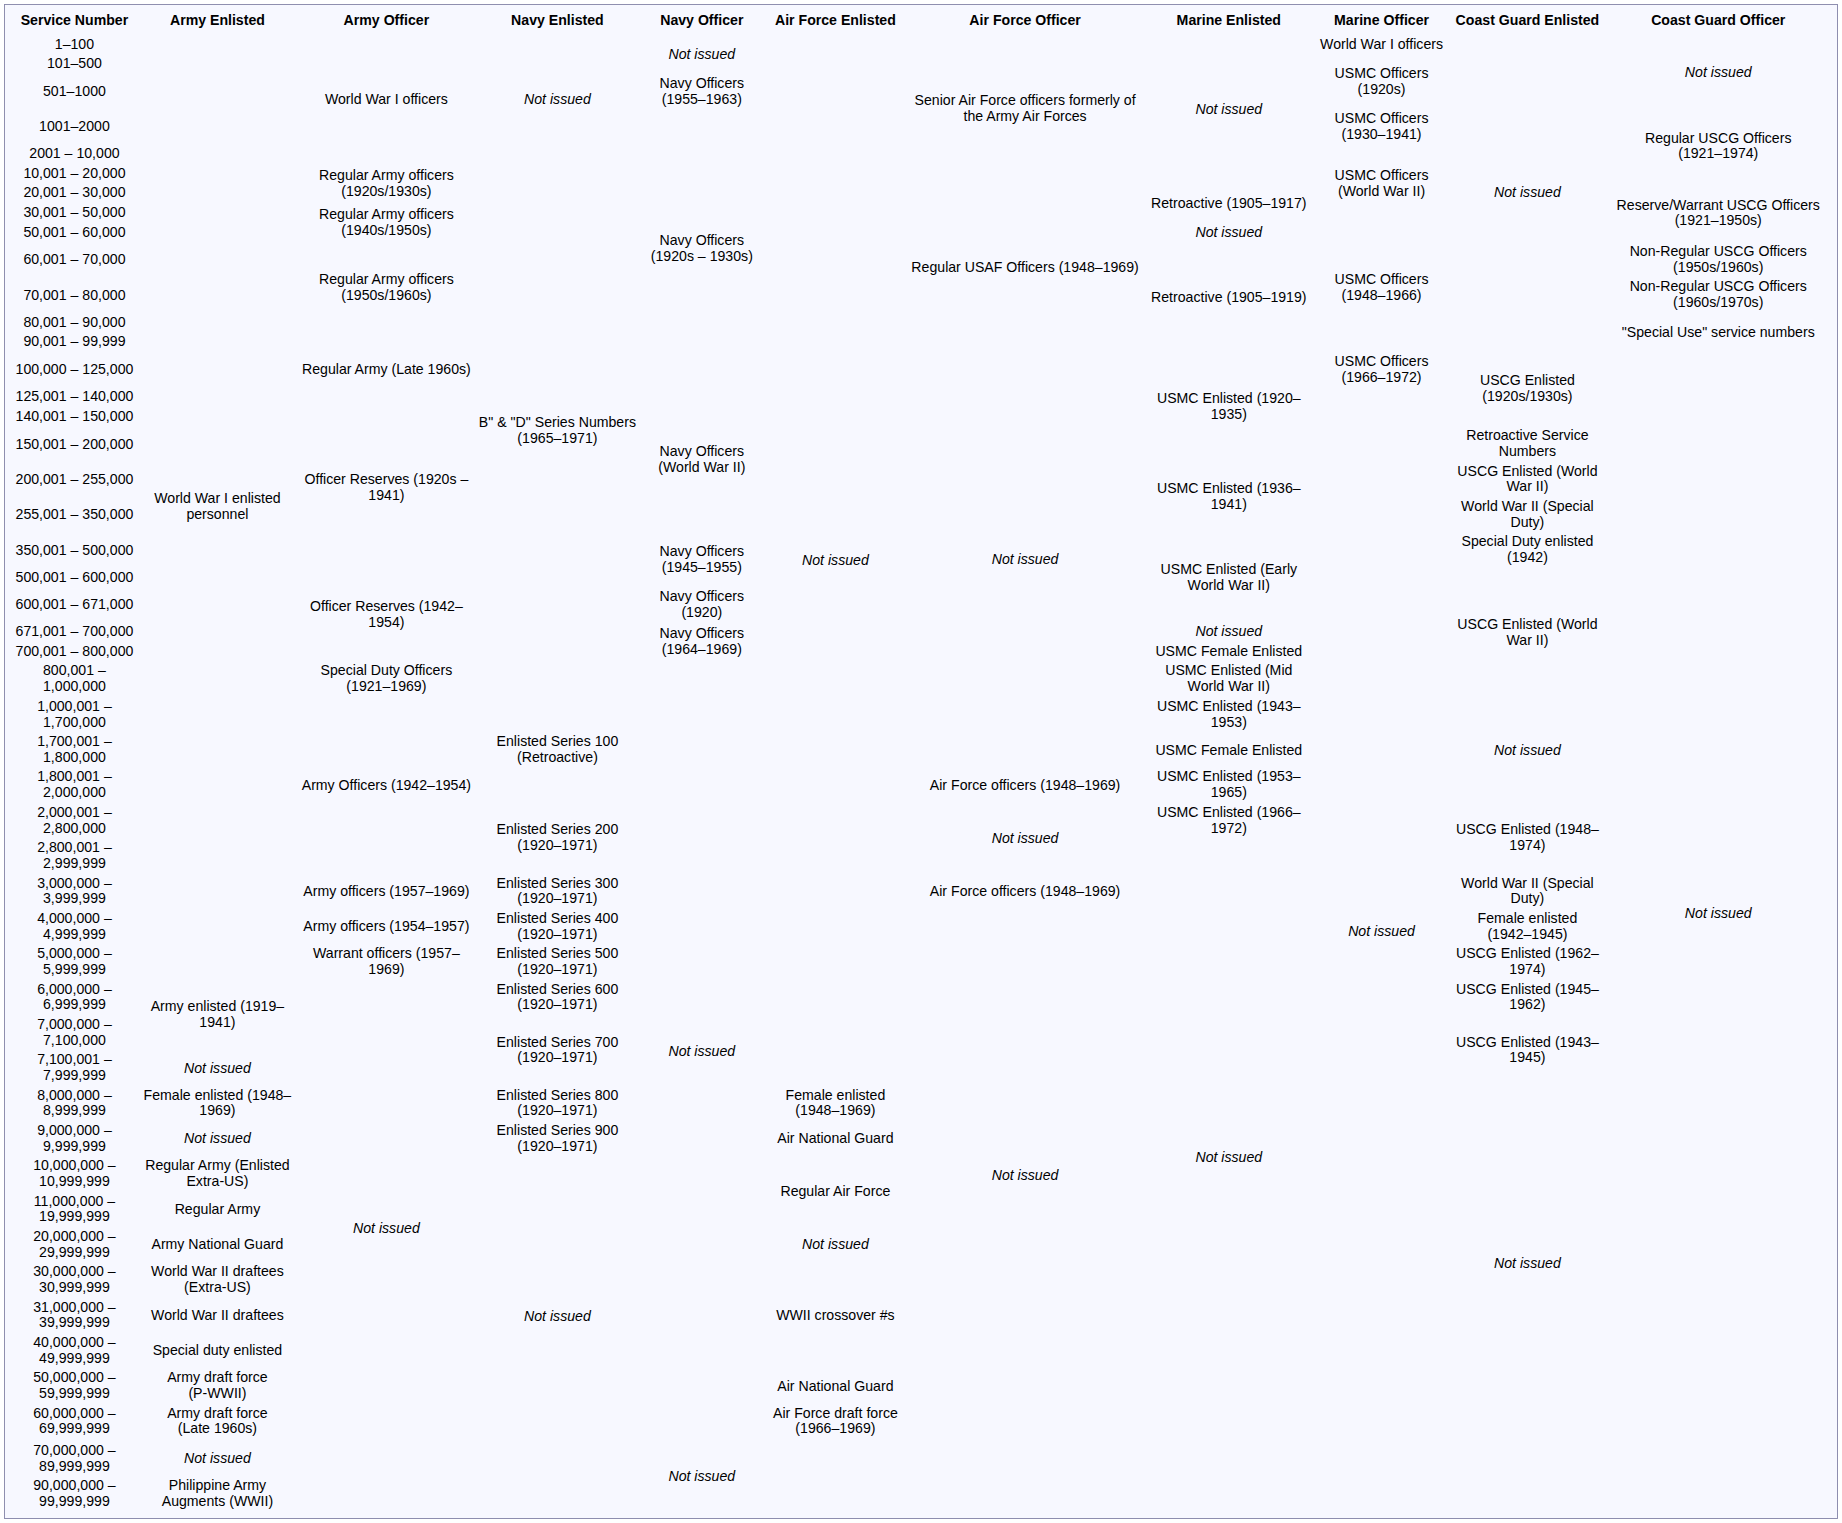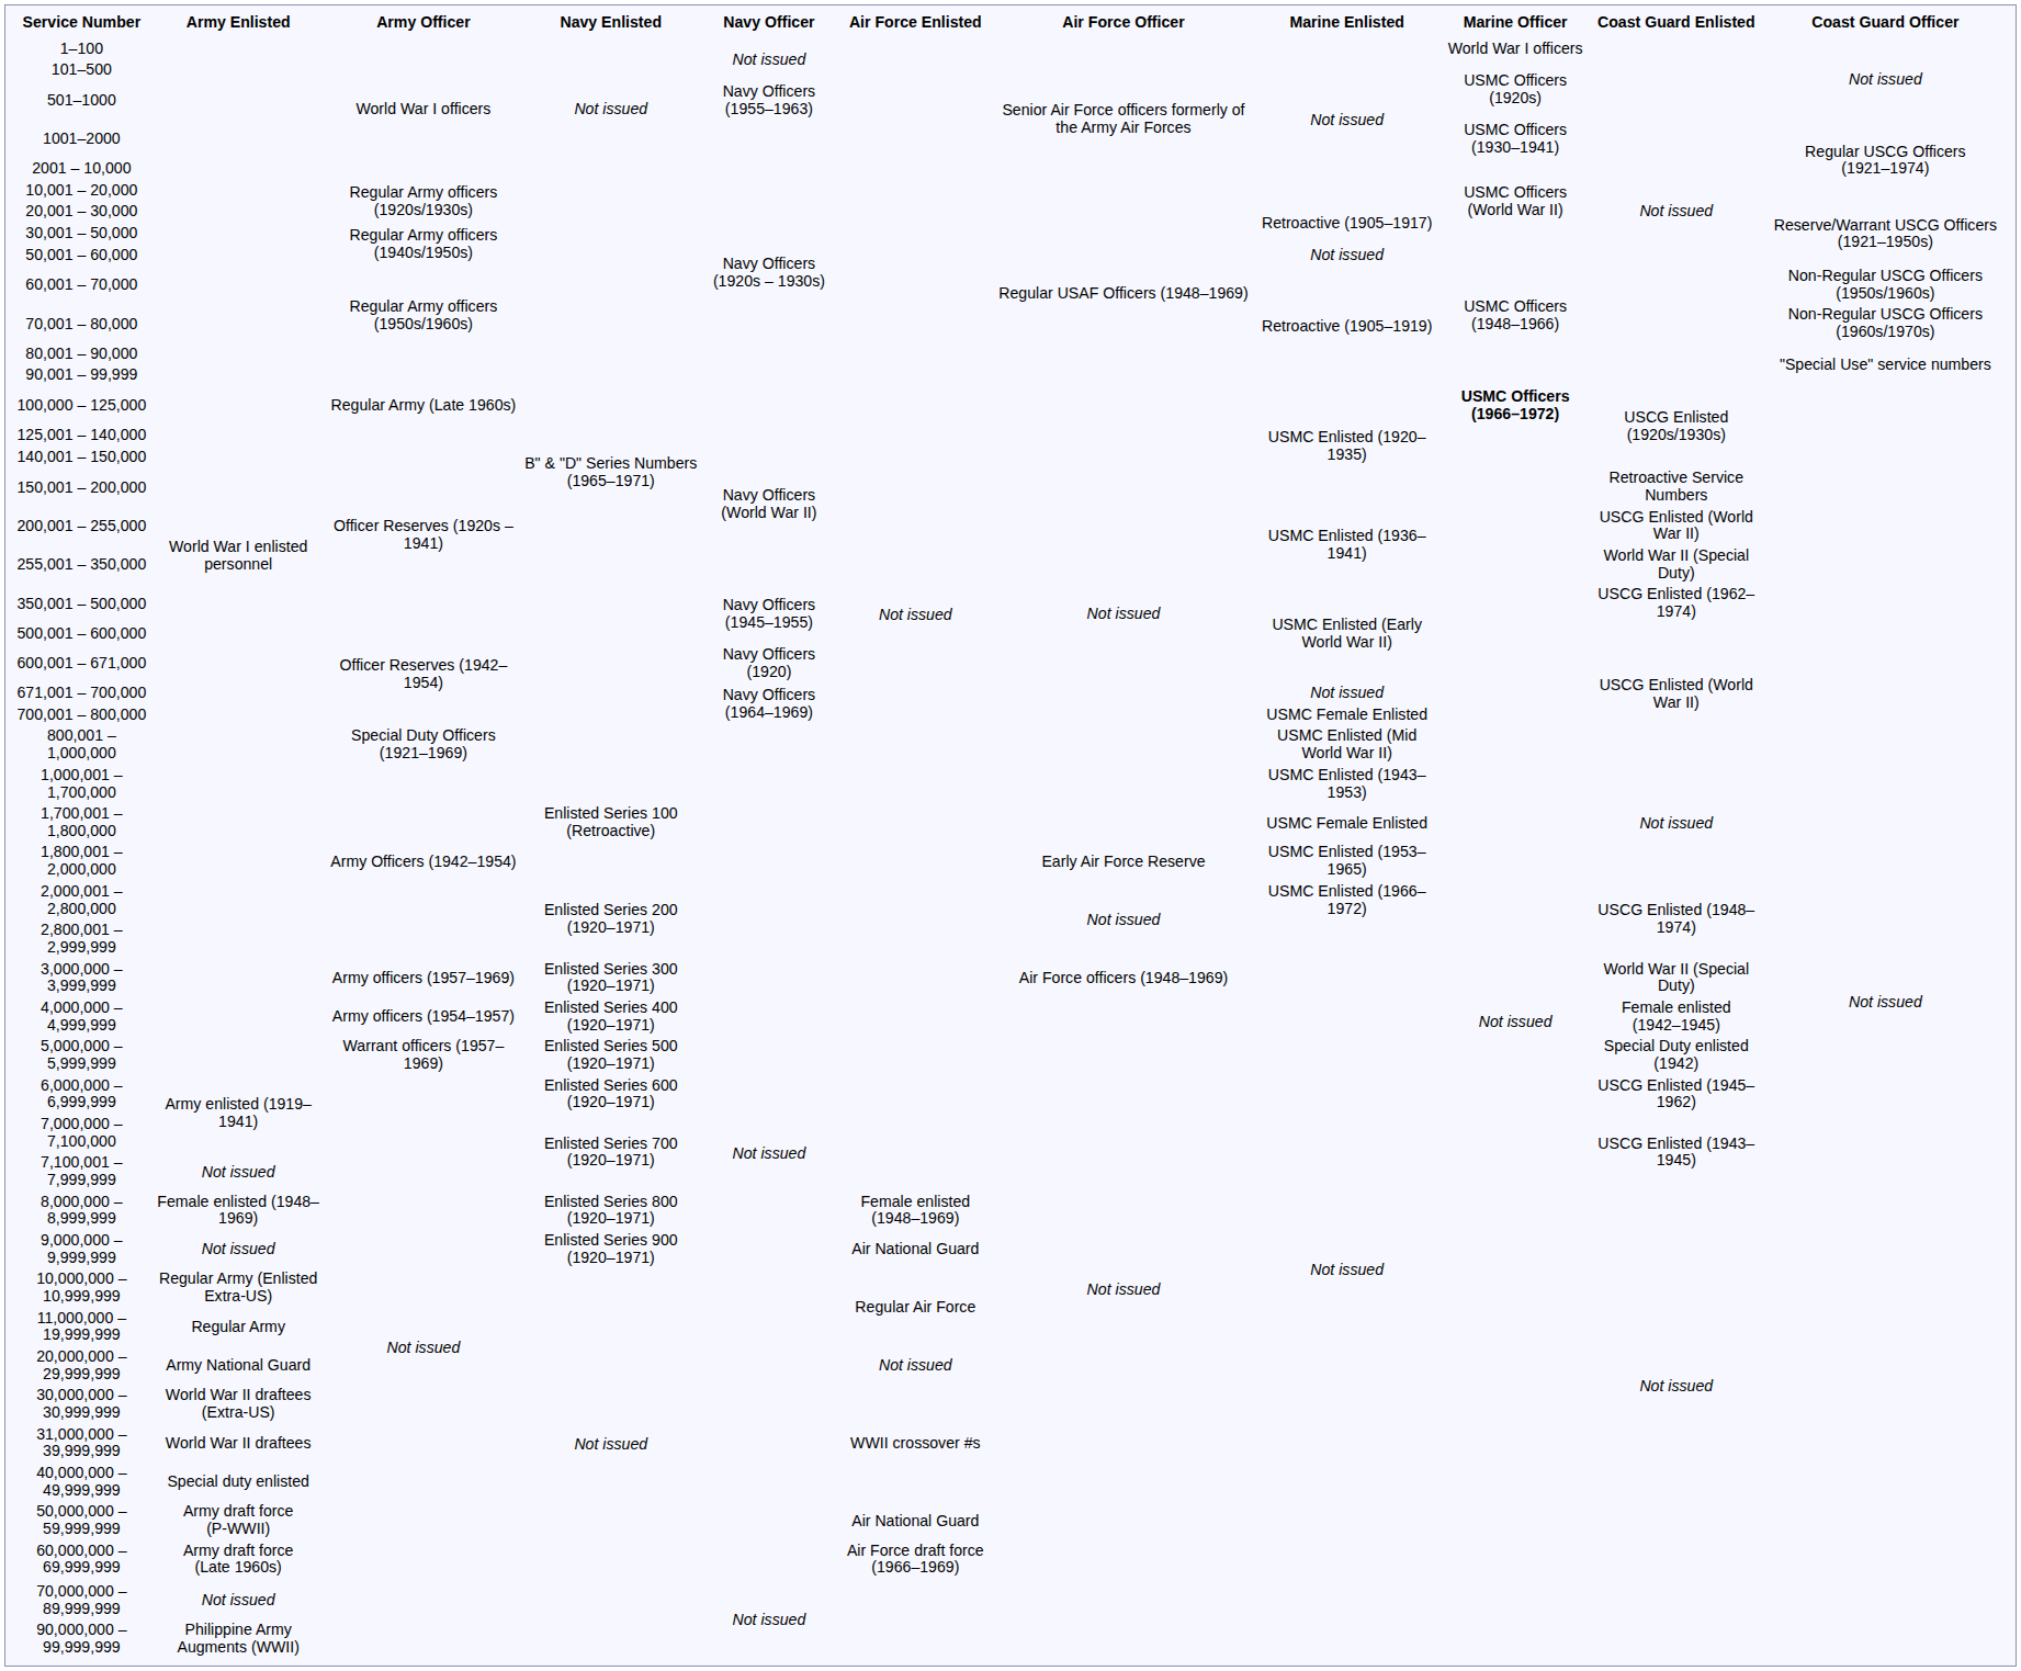100,000 – 125,000 | Marine Officer: normal -> bold
350,001 – 500,000 | Coast Guard Enlisted: Special Duty enlisted (1942) -> USCG Enlisted (1962–1974)
1,800,001 – 2,000,000 | Air Force Officer: Air Force officers (1948–1969) -> Early Air Force Reserve
5,000,000 – 5,999,999 | Coast Guard Enlisted: USCG Enlisted (1962–1974) -> Special Duty enlisted (1942)
